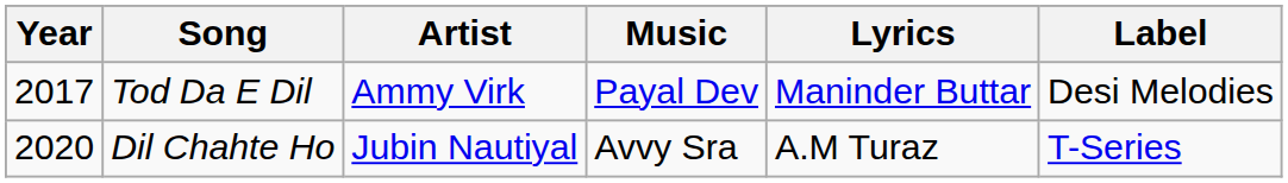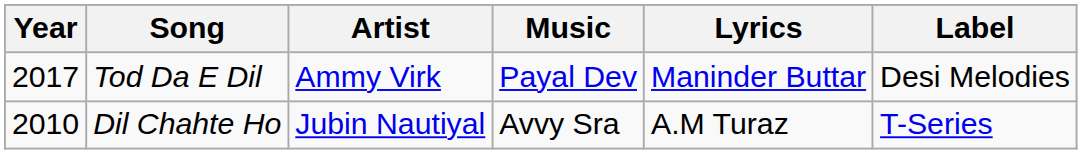Dil Chahte Ho | Year: 2020 -> 2010
